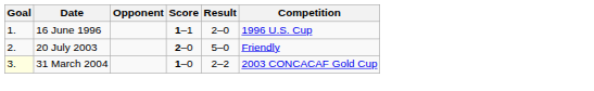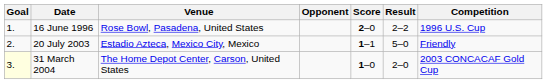+ column: Venue | Rose Bowl, Pasadena, United States | Estadio Azteca, Mexico City, Mexico | The Home Depot Center, Carson, United States
16 June 1996 | Score: 1–1 -> 2–0
16 June 1996 | Result: 2–0 -> 2–2
20 July 2003 | Score: 2–0 -> 1–1
31 March 2004 | Result: 2–2 -> 2–0
